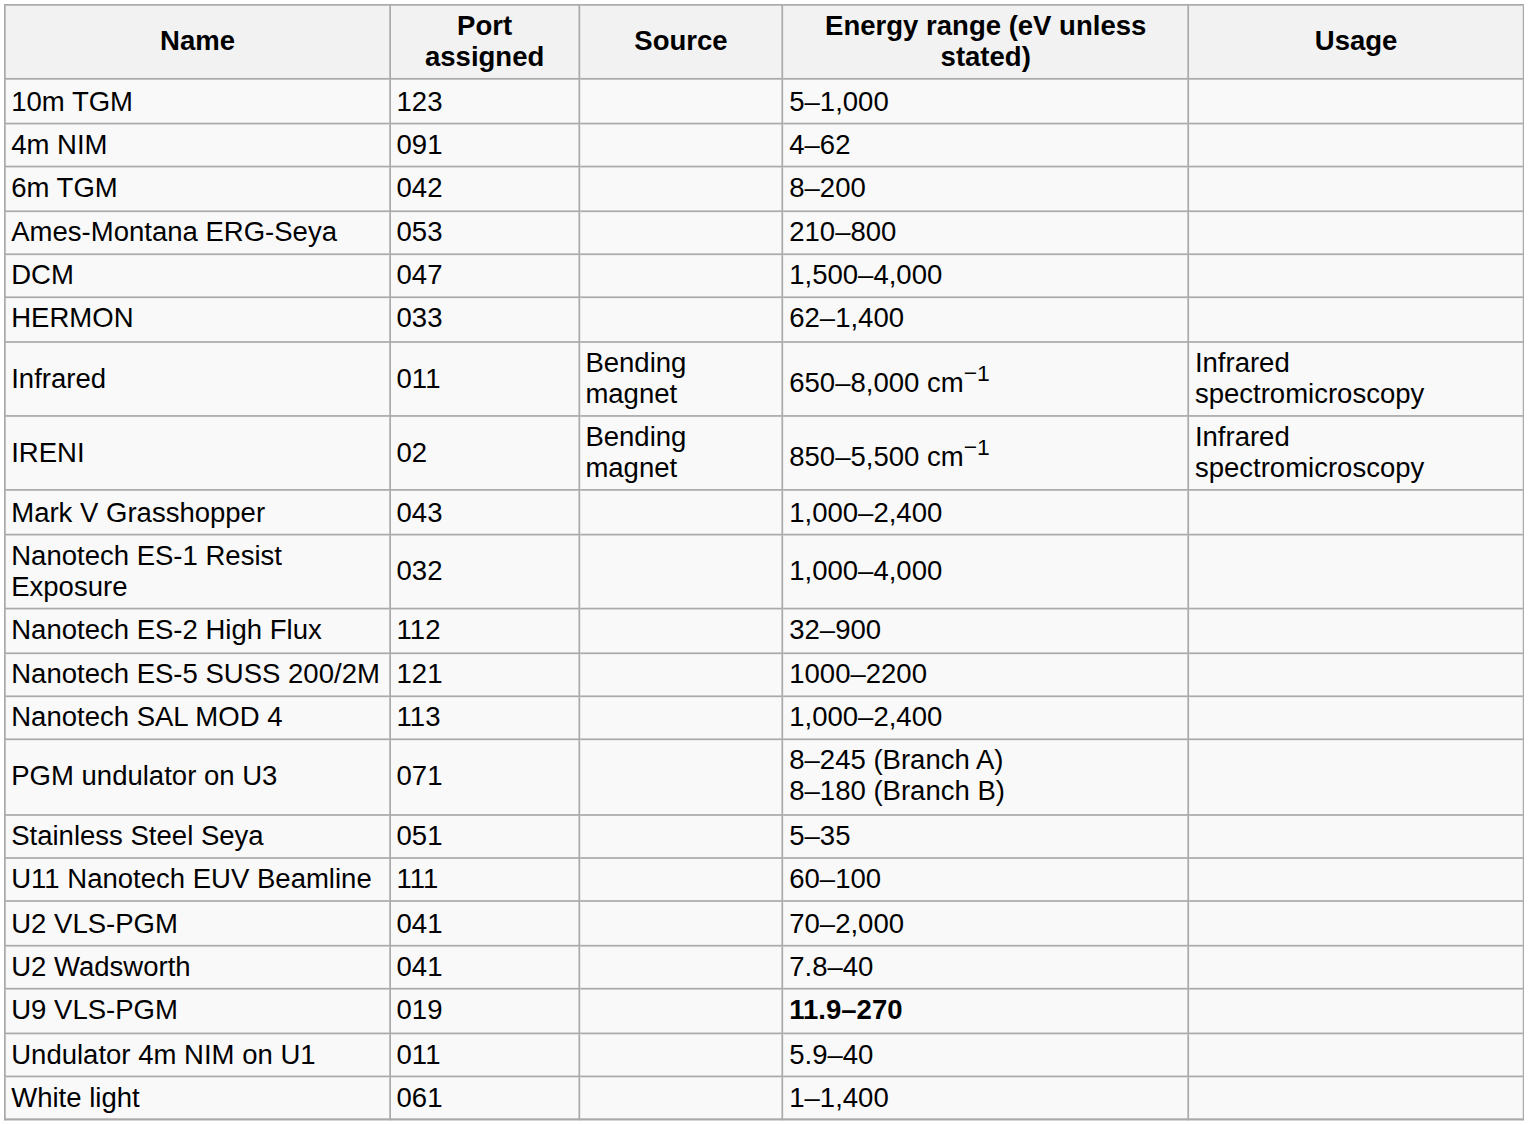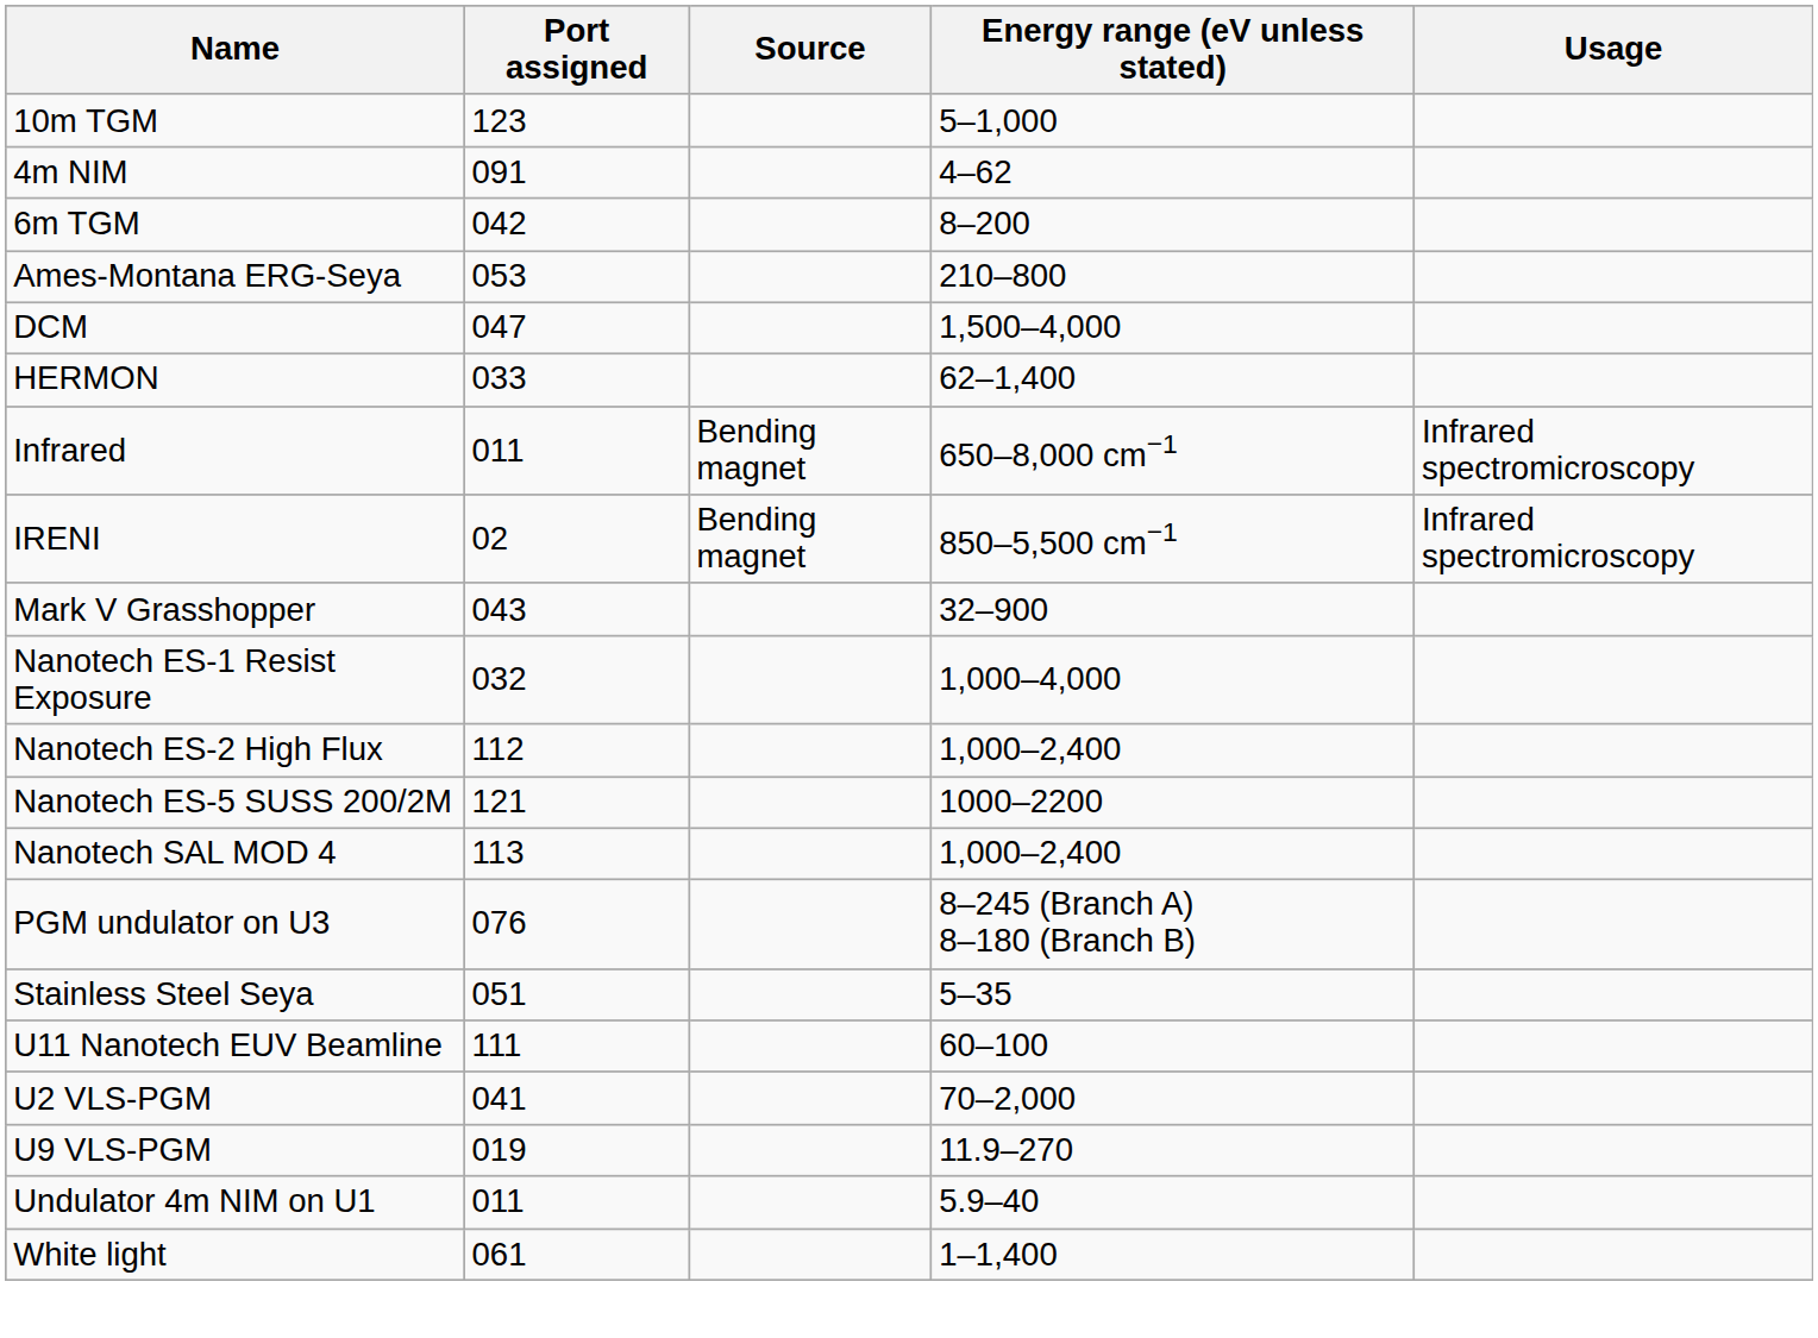Mark V Grasshopper | Energy range (eV unless stated): 1,000–2,400 -> 32–900
Nanotech ES-2 High Flux | Energy range (eV unless stated): 32–900 -> 1,000–2,400
PGM undulator on U3 | Port assigned: 071 -> 076
- row: U2 Wadsworth | 041 | 7.8–40
U9 VLS-PGM | Energy range (eV unless stated): bold -> normal
